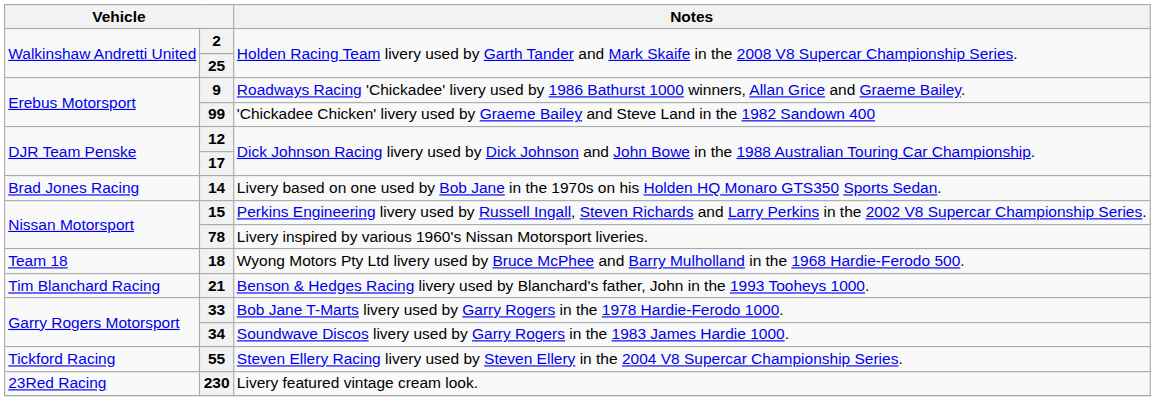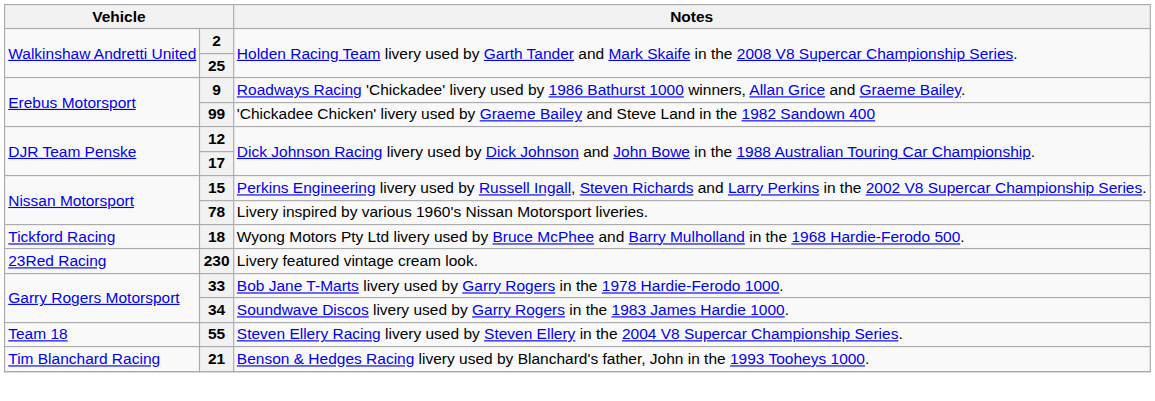- row: Brad Jones Racing | 14 | Livery based on one used by Bob Jane in the 1970s on his Holden HQ Monaro GTS350 Sports Sedan.
18 | column 1: Team 18 -> Tickford Racing
rows swapped: 21 <-> 230
55 | column 1: Tickford Racing -> Team 18
